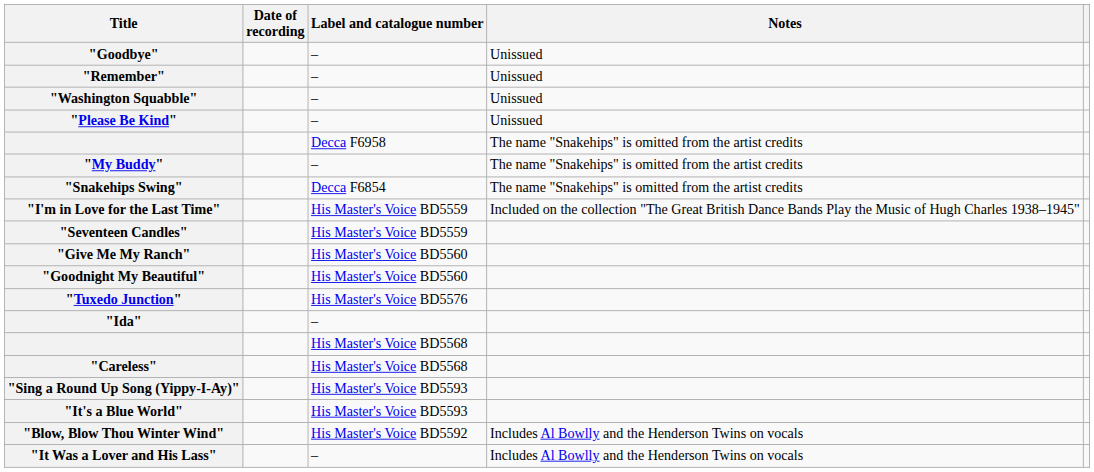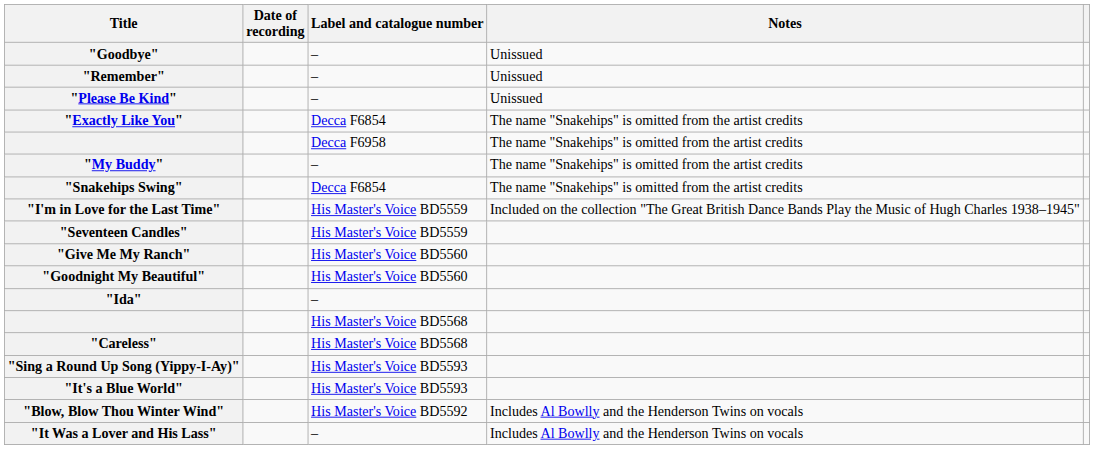- row: "Washington Squabble" | – | Unissued
+ row: "Exactly Like You" | Decca F6854 | The name "Snakehips" is omitted from the artist credits
- row: "Tuxedo Junction" | His Master's Voice BD5576
